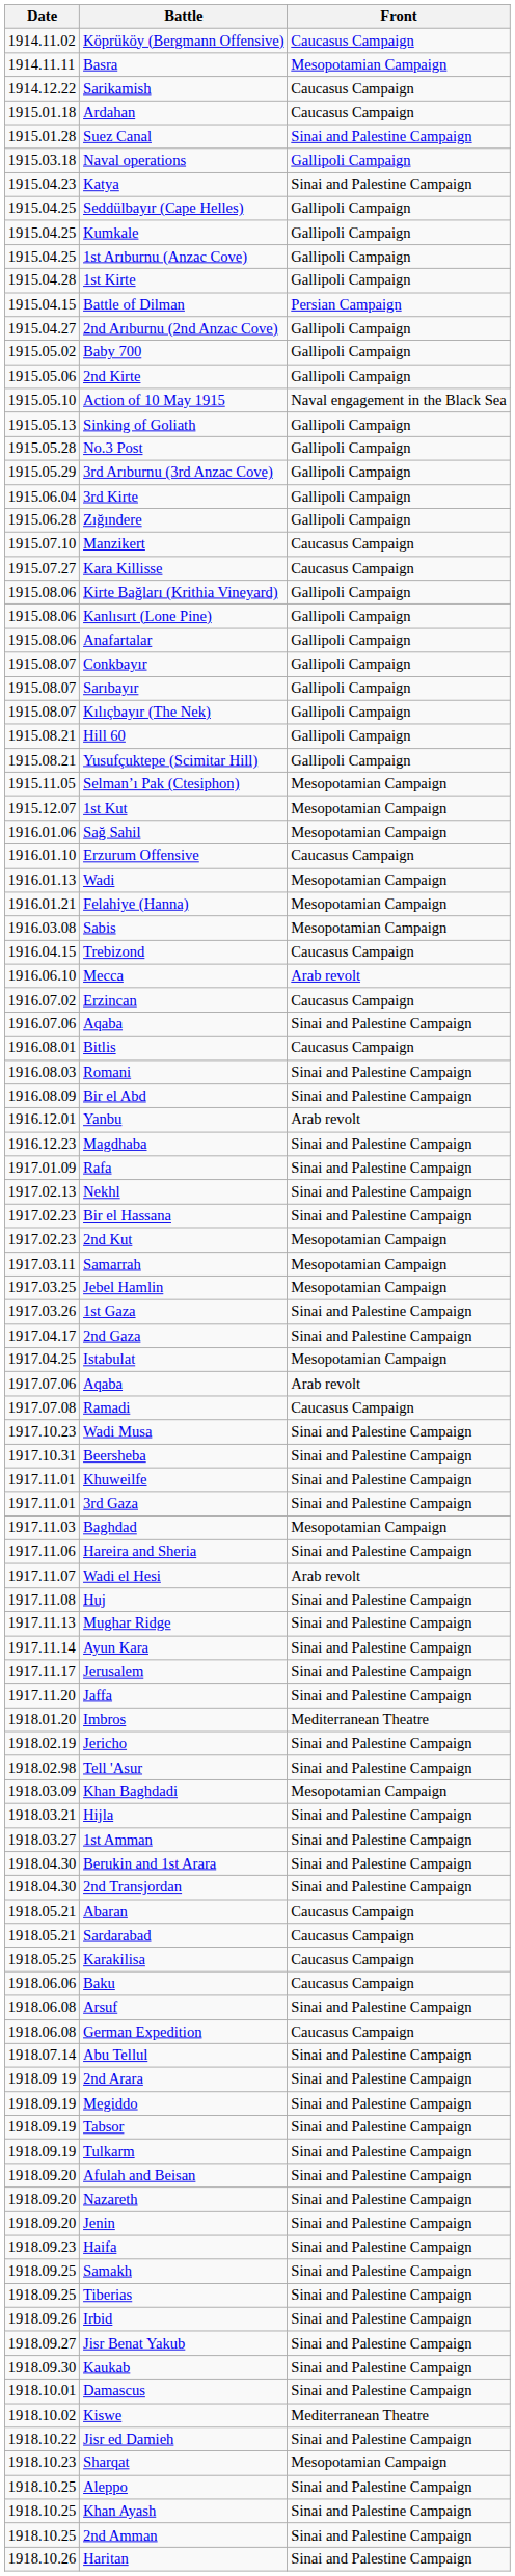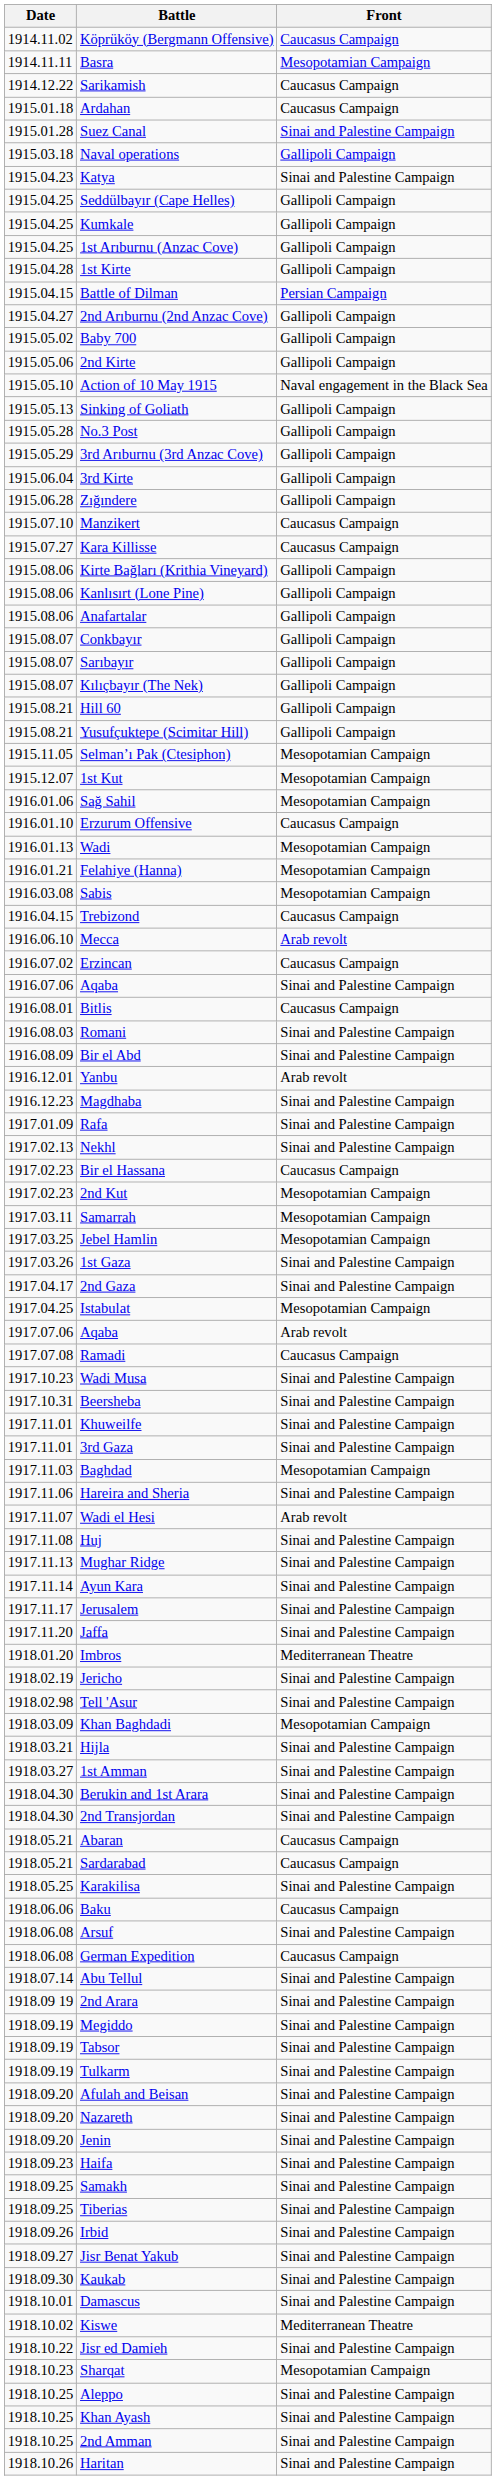Bir el Hassana | Front: Sinai and Palestine Campaign -> Caucasus Campaign
Karakilisa | Front: Caucasus Campaign -> Sinai and Palestine Campaign
